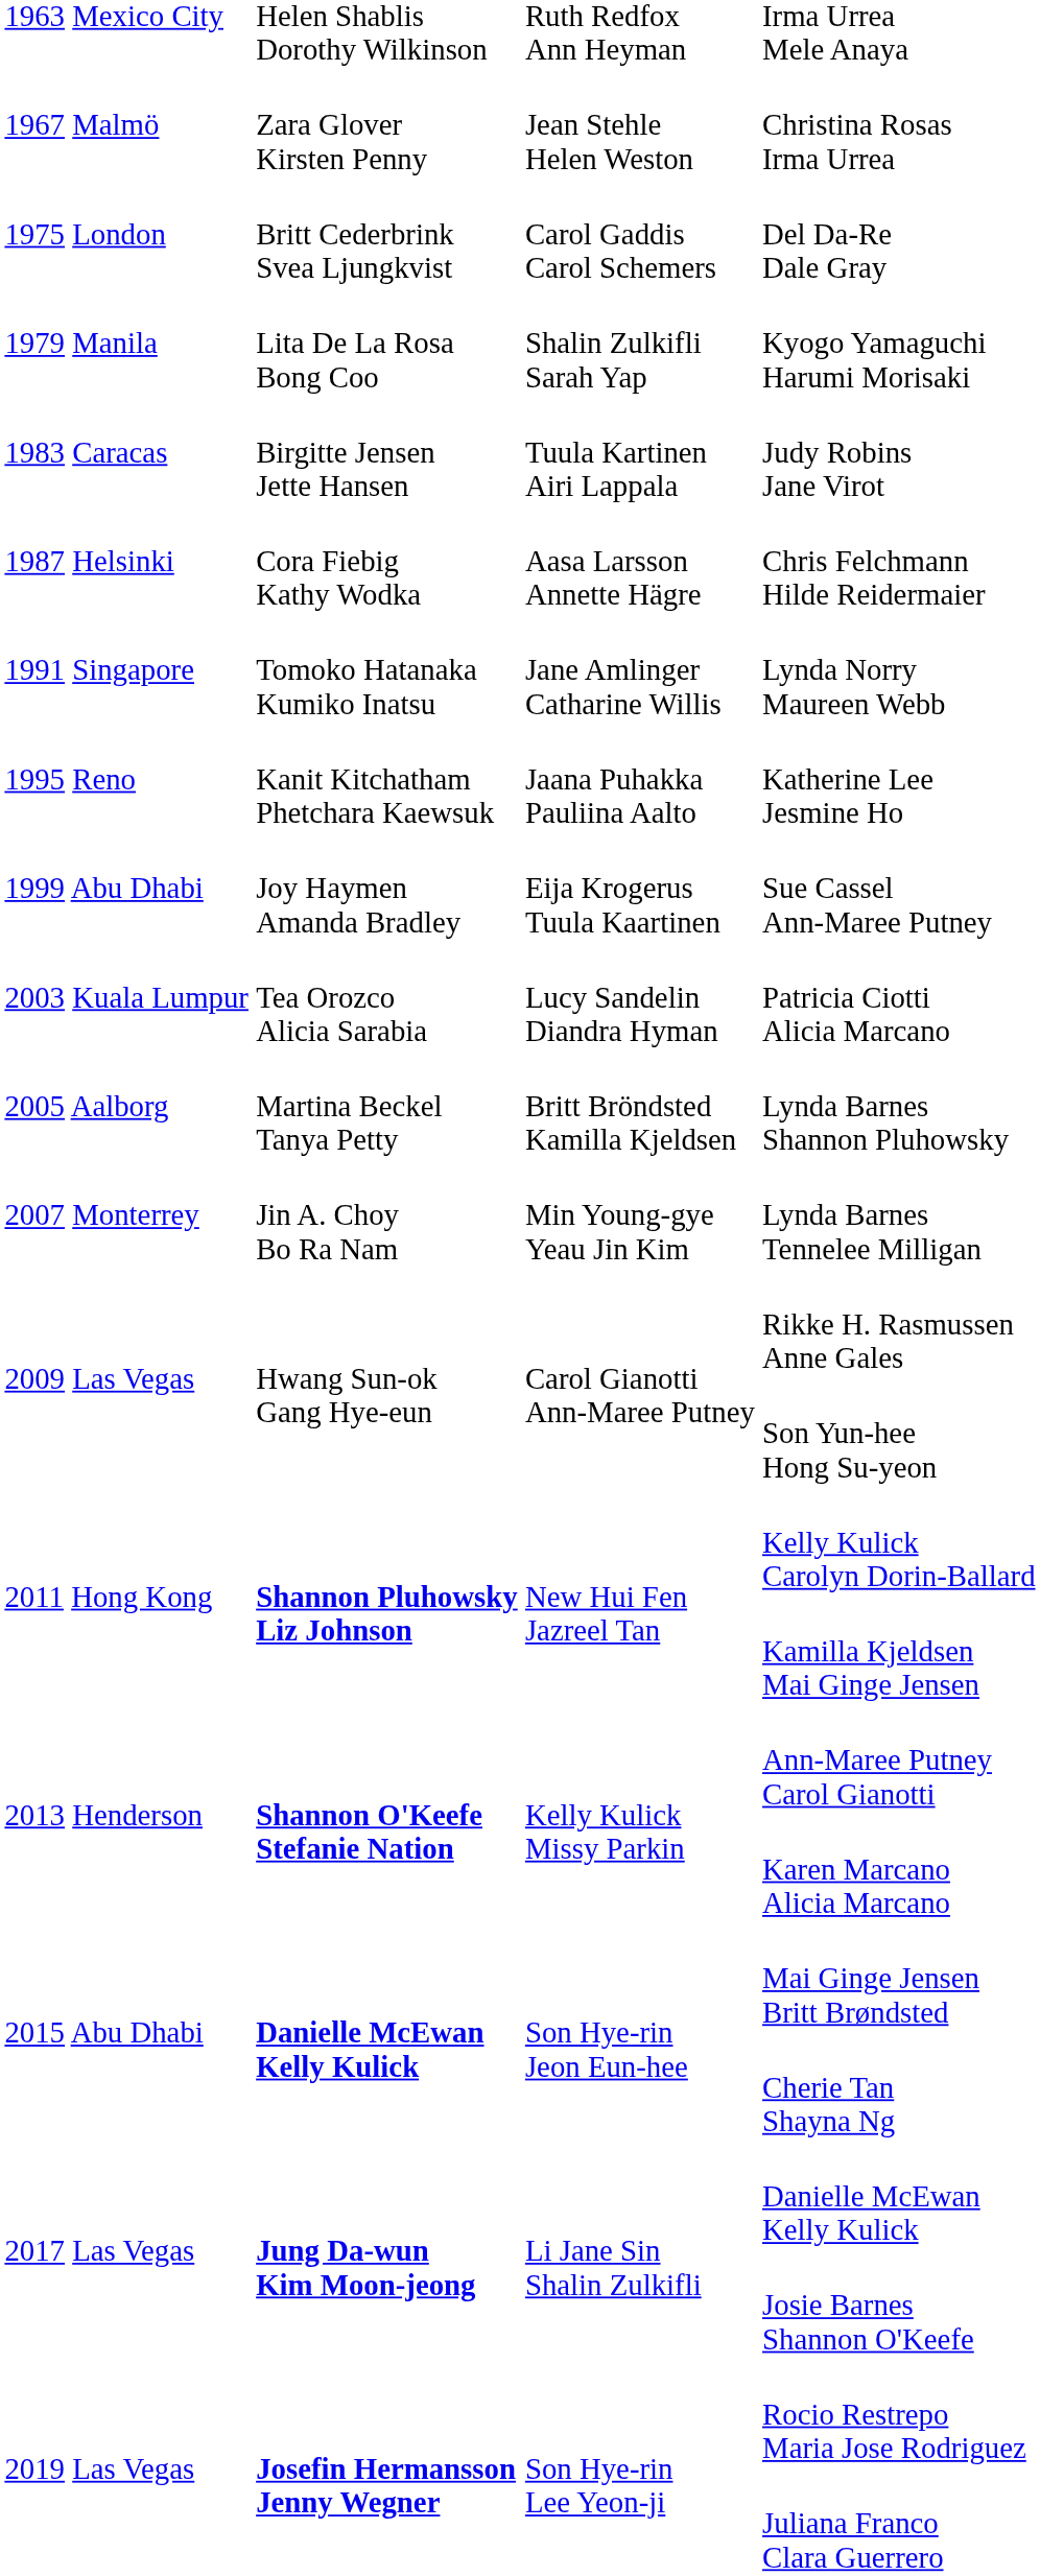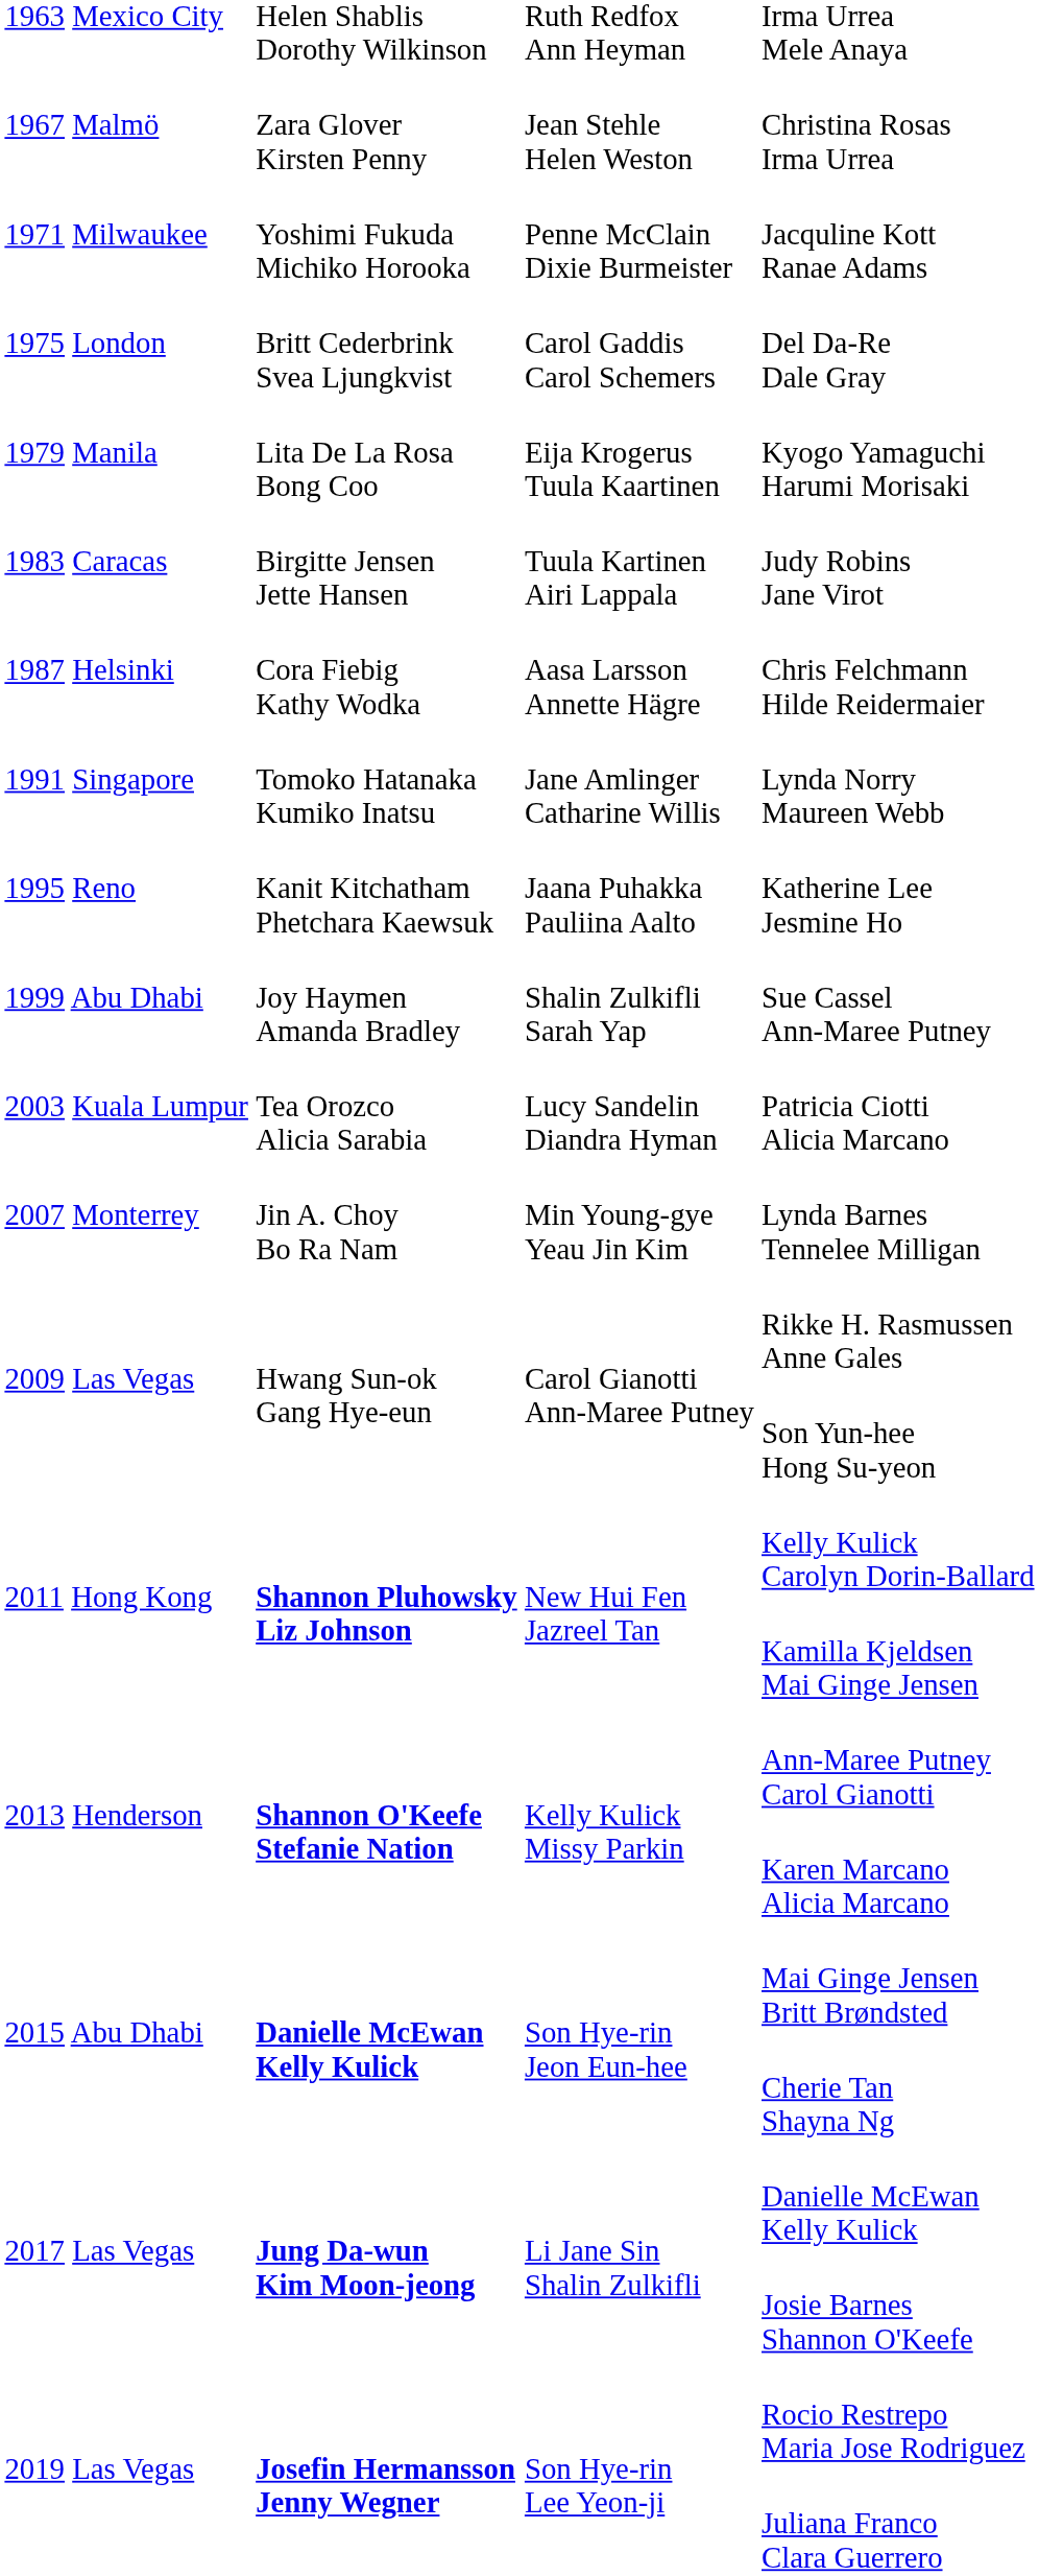+ row: 1971 Milwaukee | Yoshimi Fukuda Michiko Horooka | Penne McClain Dixie Burmeister | Jacquline Kott Ranae Adams
Kyogo Yamaguchi Harumi Morisaki | column 3: Shalin Zulkifli Sarah Yap -> Eija Krogerus Tuula Kaartinen
Sue Cassel Ann-Maree Putney | column 3: Eija Krogerus Tuula Kaartinen -> Shalin Zulkifli Sarah Yap
- row: 2005 Aalborg | Martina Beckel Tanya Petty | Britt Bröndsted Kamilla Kjeldsen | Lynda Barnes Shannon Pluhowsky
